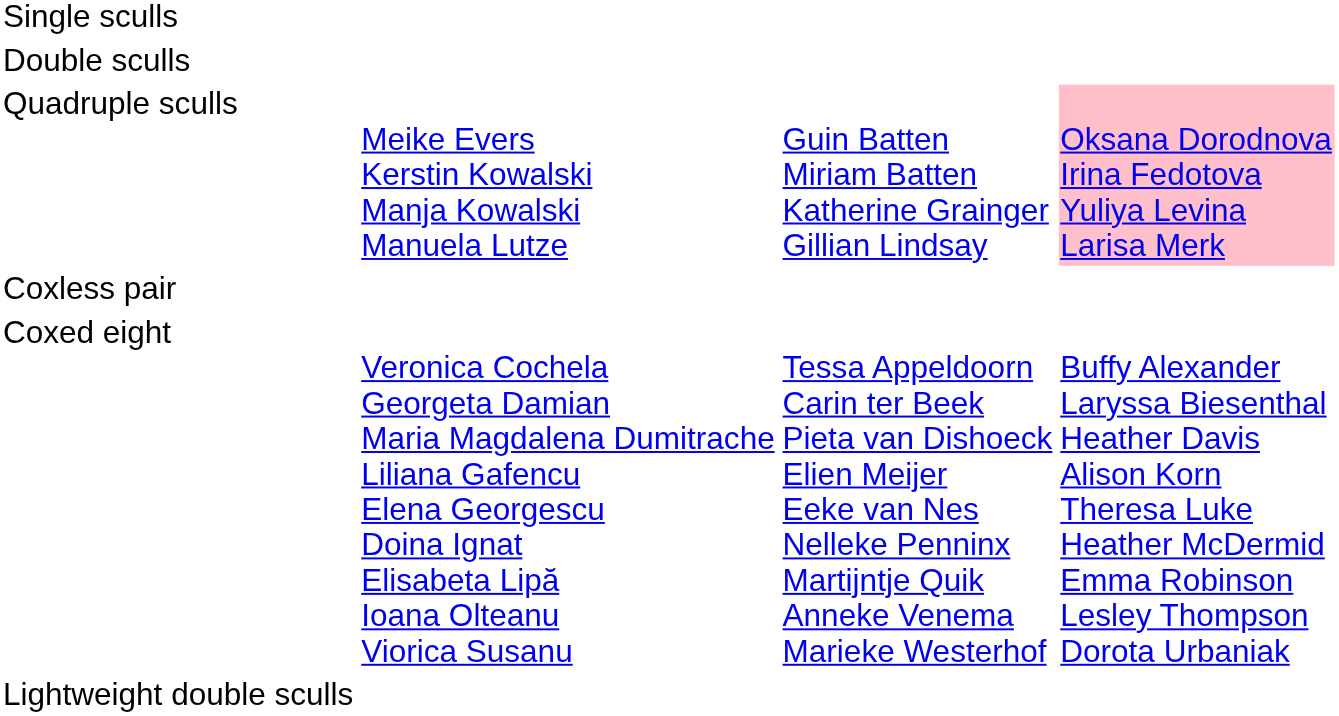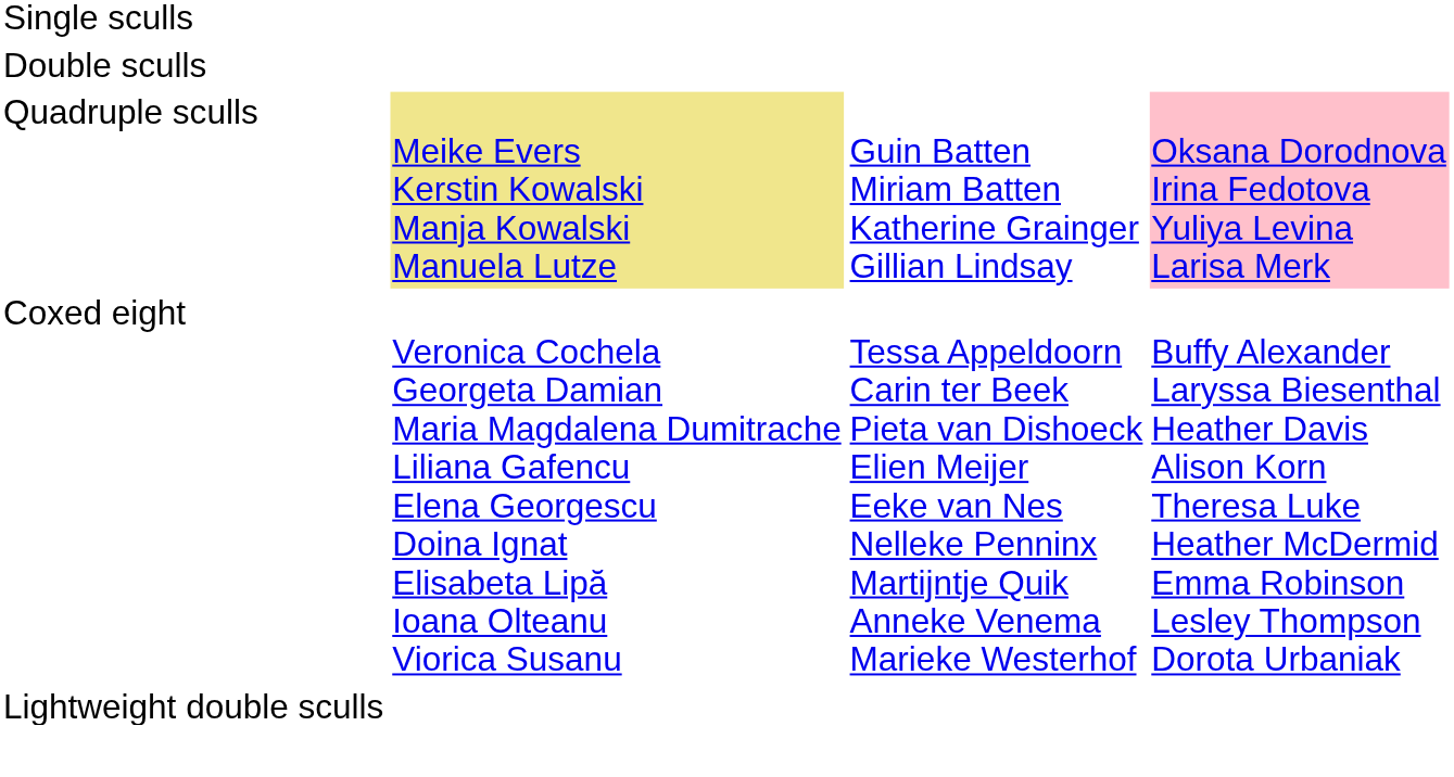Quadruple sculls | column 2: no background -> khaki background
- row: Coxless pair
